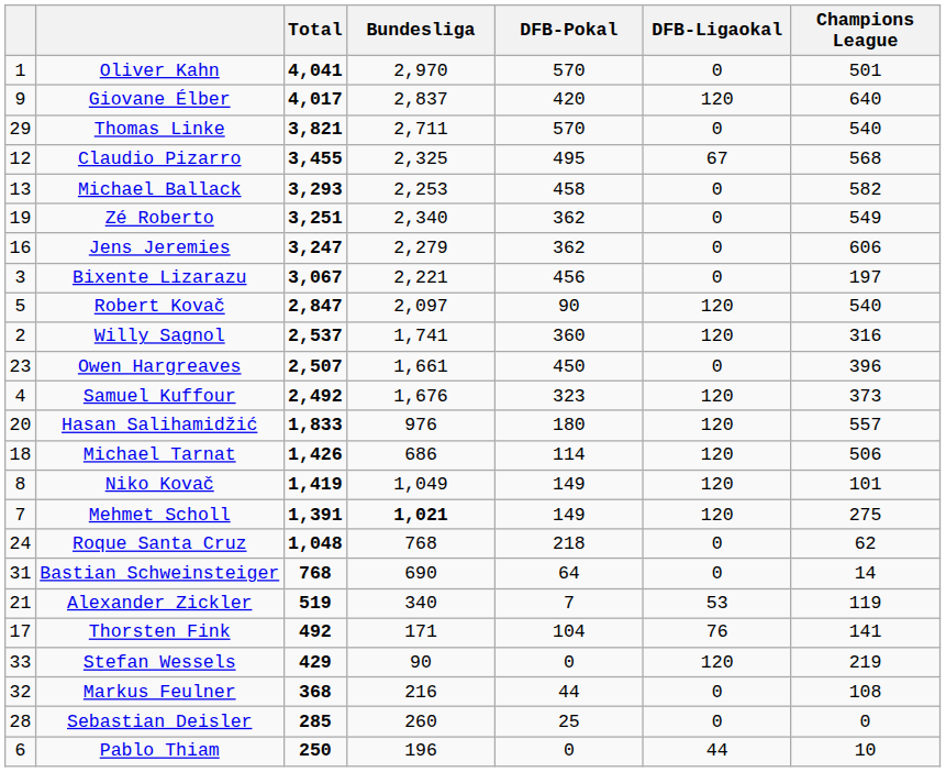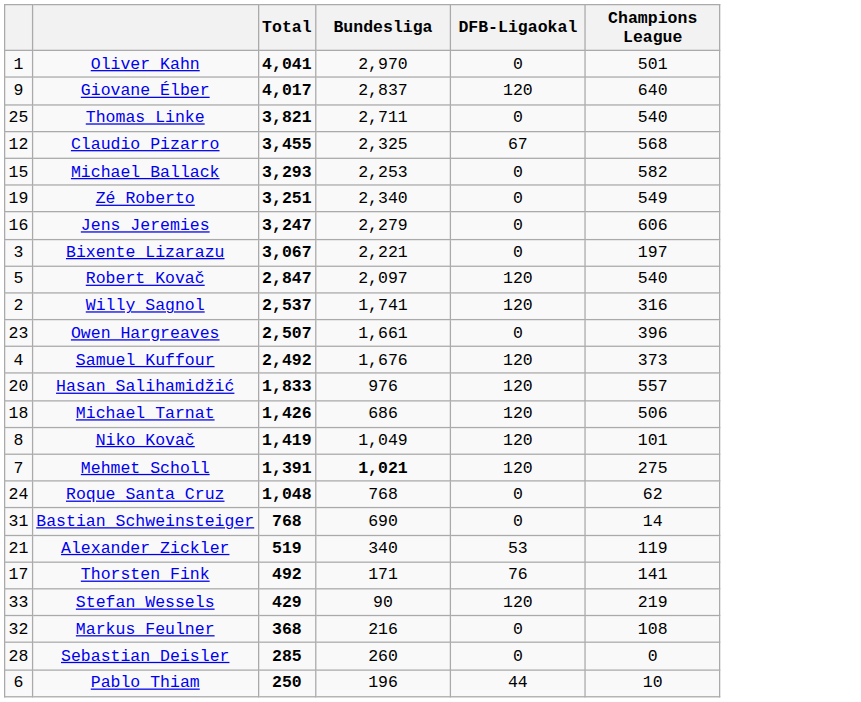- column: DFB-Pokal | 570 | 420 | 570 | 495 | 458 | 362 | 362 | 456 | 90 | 360 | 450 | 323 | 180 | 114 | 149 | 149 | 218 | 64 | 7 | 104 | 0 | 44 | 25 | 0
Thomas Linke | column 1: 29 -> 25
Michael Ballack | column 1: 13 -> 15
